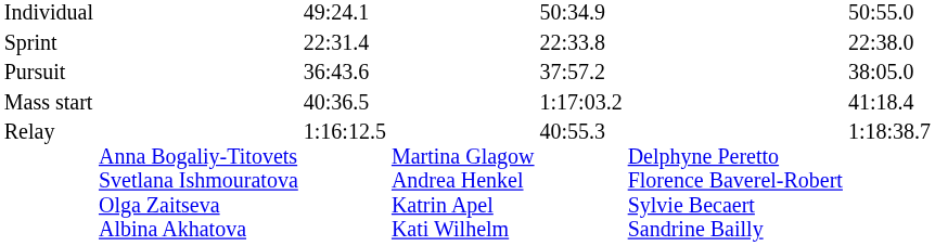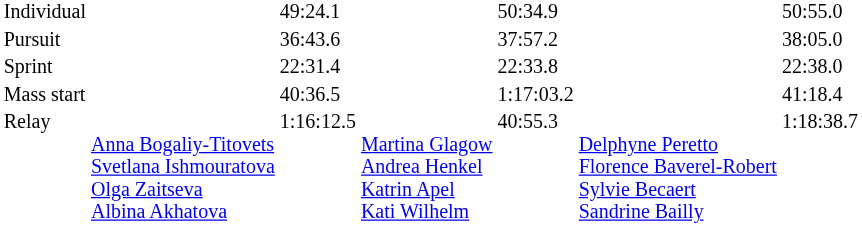rows swapped: Sprint <-> Pursuit
